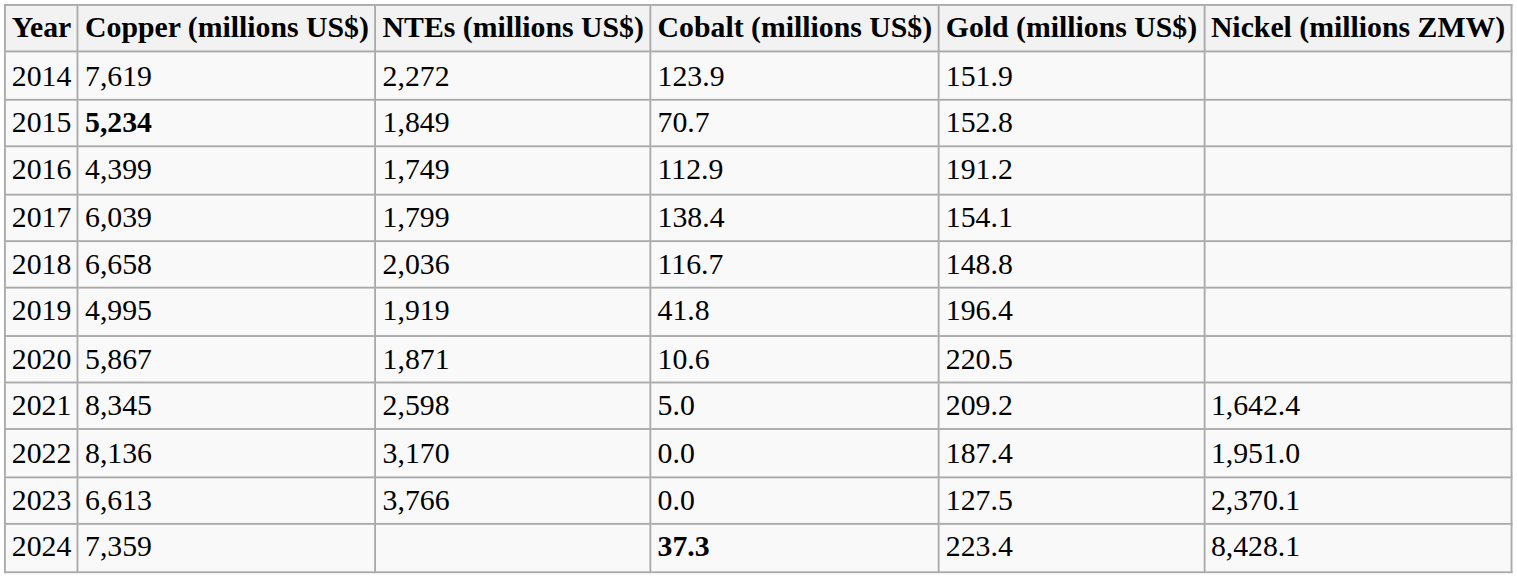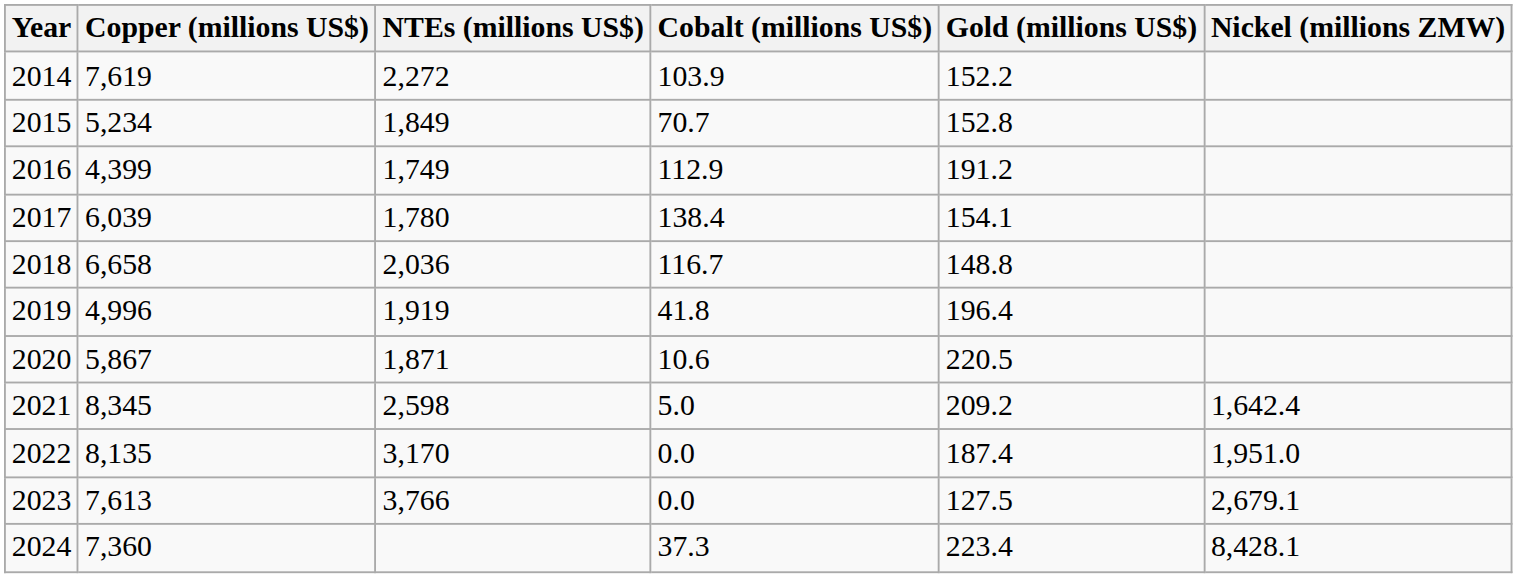2014 | Cobalt (millions US$): 123.9 -> 103.9
2014 | Gold (millions US$): 151.9 -> 152.2
2015 | Copper (millions US$): bold -> normal
2017 | NTEs (millions US$): 1,799 -> 1,780
2019 | Copper (millions US$): 4,995 -> 4,996
2022 | Copper (millions US$): 8,136 -> 8,135
2023 | Copper (millions US$): 6,613 -> 7,613
2023 | Nickel (millions ZMW): 2,370.1 -> 2,679.1
2024 | Copper (millions US$): 7,359 -> 7,360
2024 | Cobalt (millions US$): bold -> normal
